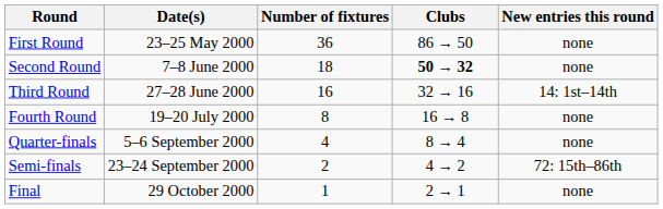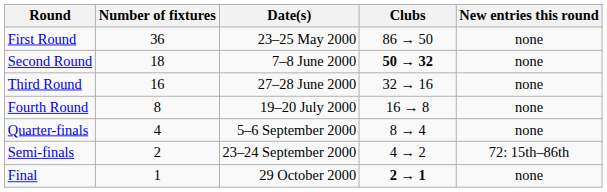columns swapped: Date(s) <-> Number of fixtures
Third Round | New entries this round: 14: 1st–14th -> none
Final | Clubs: normal -> bold
